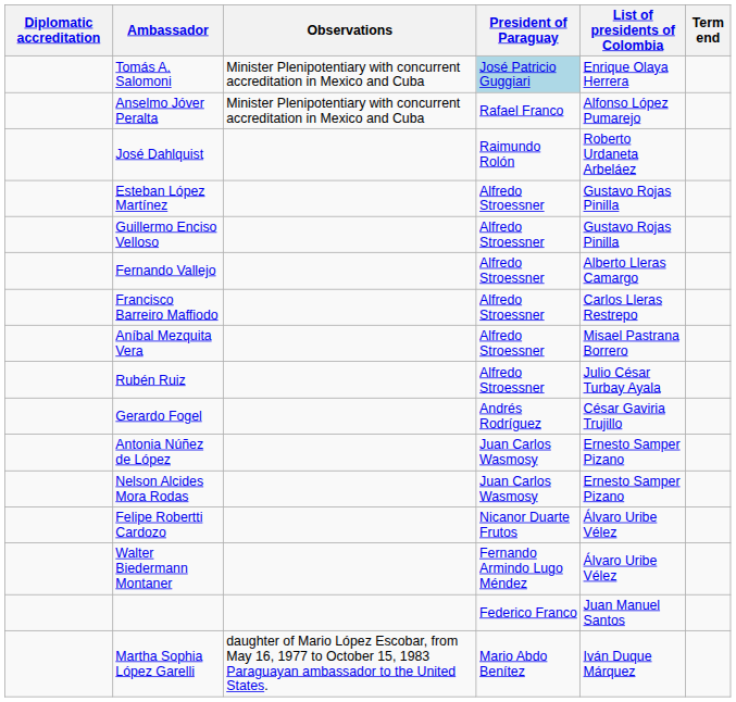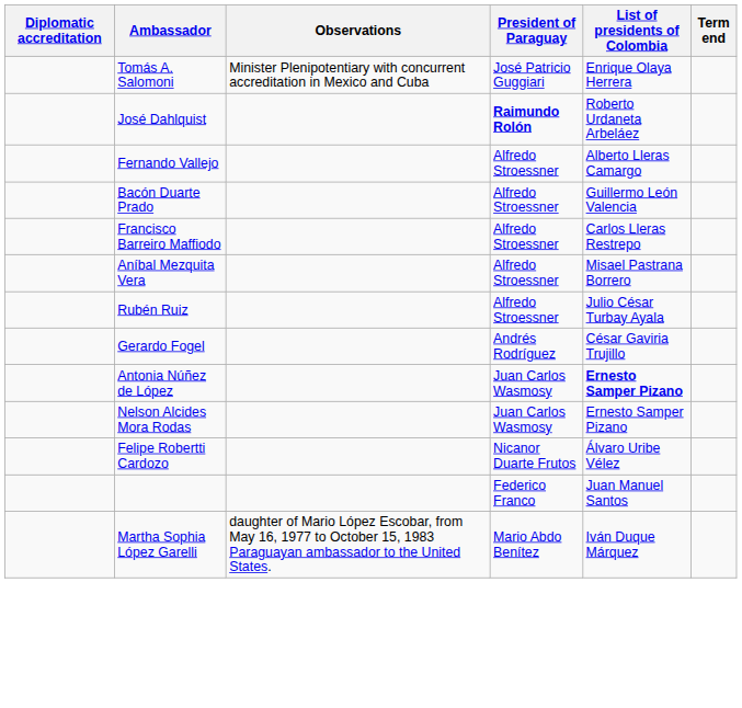Tomás A. Salomoni | President of Paraguay: lightblue background -> no background
- row: Anselmo Jóver Peralta | Minister Plenipotentiary with concurrent accreditation in Mexico and Cuba | Rafael Franco | Alfonso López Pumarejo
José Dahlquist | President of Paraguay: normal -> bold
- row: Esteban López Martínez | Alfredo Stroessner | Gustavo Rojas Pinilla
- row: Guillermo Enciso Velloso | Alfredo Stroessner | Gustavo Rojas Pinilla
+ row: Bacón Duarte Prado | Alfredo Stroessner | Guillermo León Valencia
Antonia Núñez de López | List of presidents of Colombia: normal -> bold
- row: Walter Biedermann Montaner | Fernando Armindo Lugo Méndez | Álvaro Uribe Vélez
